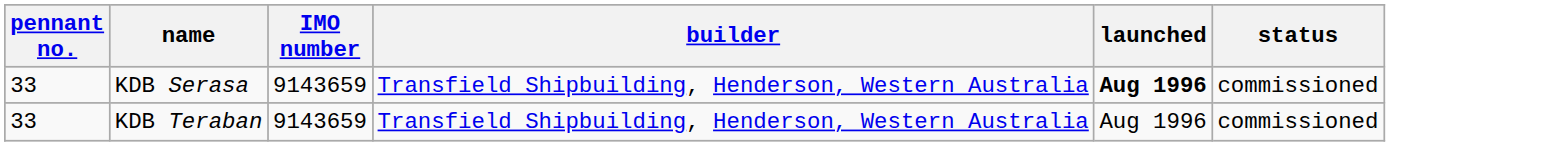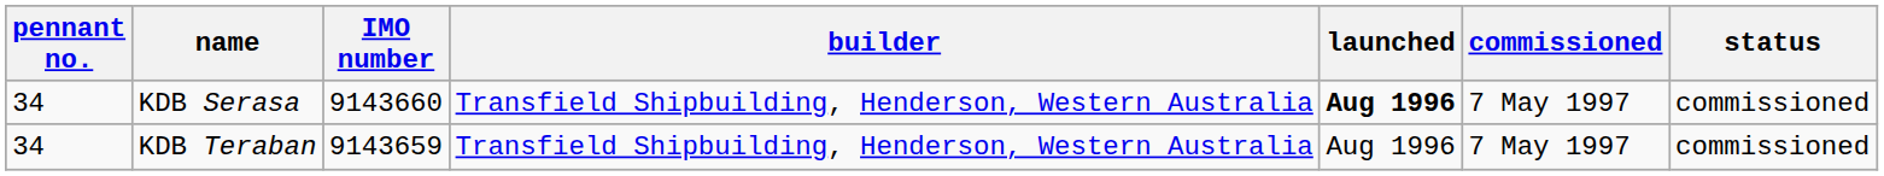+ column: commissioned | 7 May 1997 | 7 May 1997
KDB Serasa | pennant no.: 33 -> 34
KDB Serasa | IMO number: 9143659 -> 9143660
KDB Teraban | pennant no.: 33 -> 34
